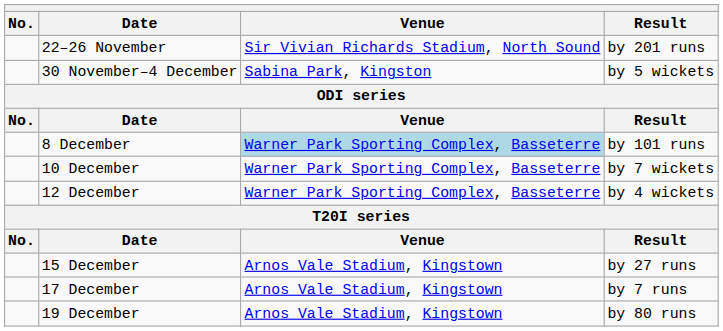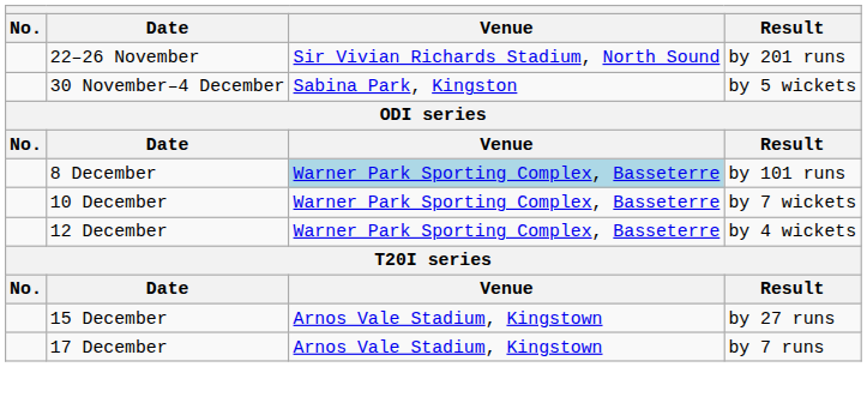- row: 19 December | Arnos Vale Stadium, Kingstown | by 80 runs
